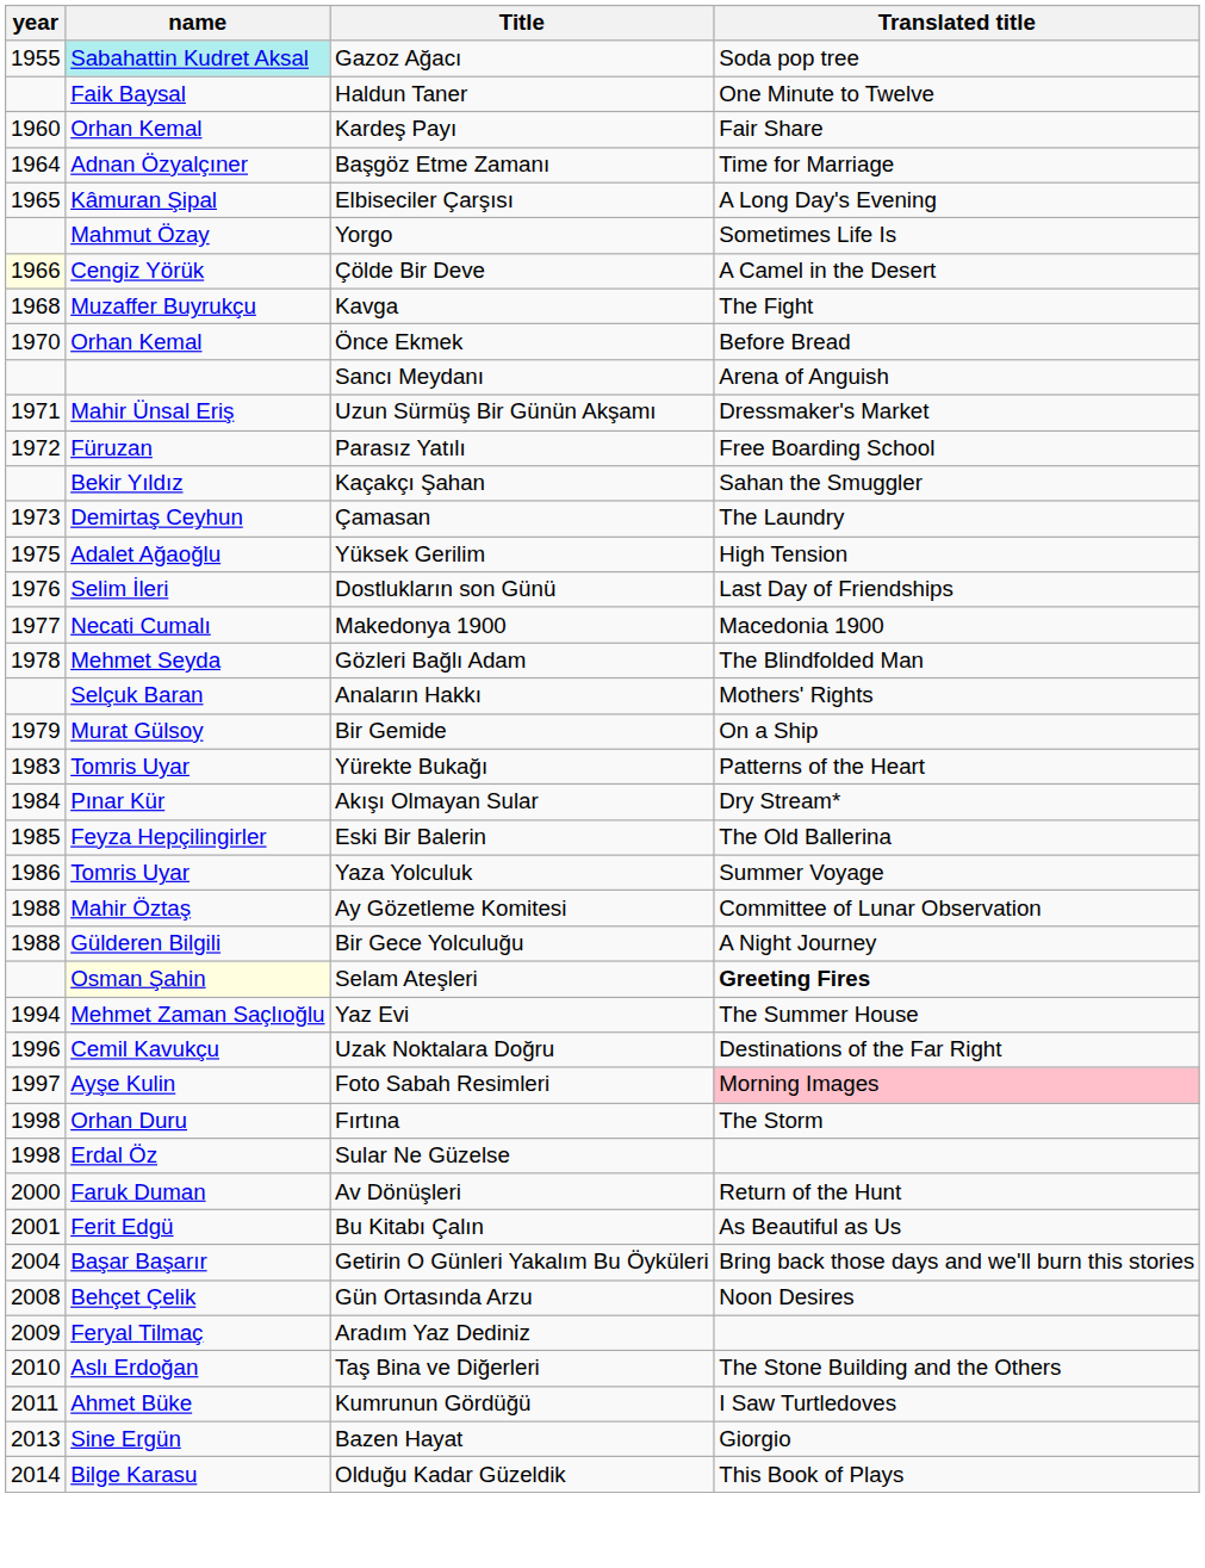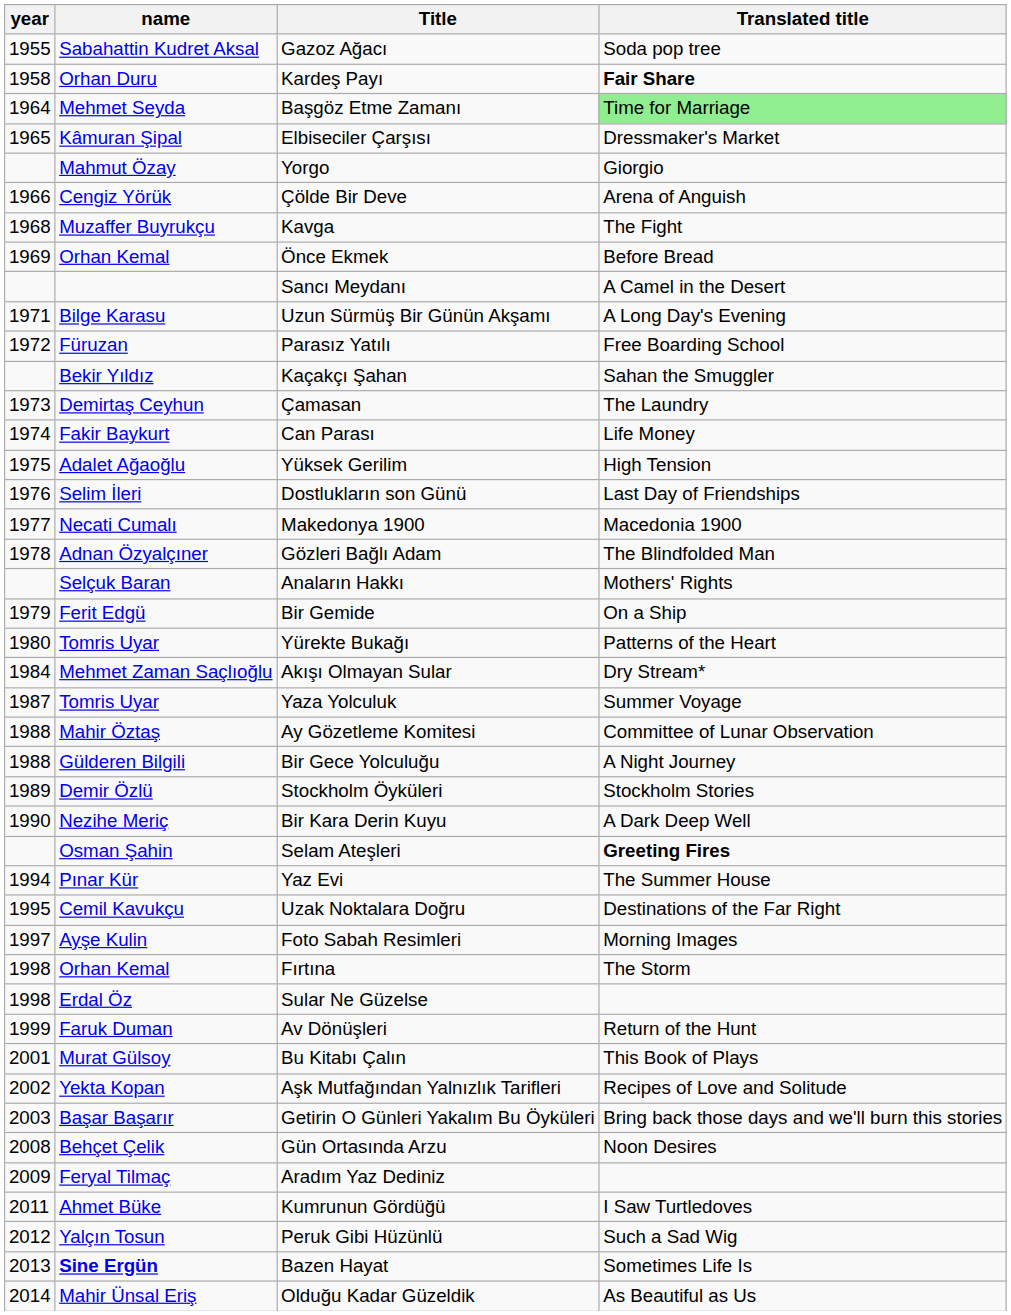Gazoz Ağacı | name: paleturquoise background -> no background
- row: Faik Baysal | Haldun Taner | One Minute to Twelve
Kardeş Payı | year: 1960 -> 1958
Kardeş Payı | name: Orhan Kemal -> Orhan Duru
Kardeş Payı | Translated title: normal -> bold
Başgöz Etme Zamanı | name: Adnan Özyalçıner -> Mehmet Seyda
Başgöz Etme Zamanı | Translated title: no background -> lightgreen background
Elbiseciler Çarşısı | Translated title: A Long Day's Evening -> Dressmaker's Market
Yorgo | Translated title: Sometimes Life Is -> Giorgio
Çölde Bir Deve | year: lightyellow background -> no background
Çölde Bir Deve | Translated title: A Camel in the Desert -> Arena of Anguish
Önce Ekmek | year: 1970 -> 1969
Sancı Meydanı | Translated title: Arena of Anguish -> A Camel in the Desert
Uzun Sürmüş Bir Günün Akşamı | name: Mahir Ünsal Eriş -> Bilge Karasu
Uzun Sürmüş Bir Günün Akşamı | Translated title: Dressmaker's Market -> A Long Day's Evening
+ row: 1974 | Fakir Baykurt | Can Parası | Life Money
Gözleri Bağlı Adam | name: Mehmet Seyda -> Adnan Özyalçıner
Bir Gemide | name: Murat Gülsoy -> Ferit Edgü
Yürekte Bukağı | year: 1983 -> 1980
Akışı Olmayan Sular | name: Pınar Kür -> Mehmet Zaman Saçlıoğlu
- row: 1985 | Feyza Hepçilingirler | Eski Bir Balerin | The Old Ballerina
Yaza Yolculuk | year: 1986 -> 1987
+ row: 1989 | Demir Özlü | Stockholm Öyküleri | Stockholm Stories
+ row: 1990 | Nezihe Meriç | Bir Kara Derin Kuyu | A Dark Deep Well
Selam Ateşleri | name: lightyellow background -> no background
Yaz Evi | name: Mehmet Zaman Saçlıoğlu -> Pınar Kür
Uzak Noktalara Doğru | year: 1996 -> 1995
Foto Sabah Resimleri | Translated title: pink background -> no background
Fırtına | name: Orhan Duru -> Orhan Kemal
Av Dönüşleri | year: 2000 -> 1999
Bu Kitabı Çalın | name: Ferit Edgü -> Murat Gülsoy
Bu Kitabı Çalın | Translated title: As Beautiful as Us -> This Book of Plays
+ row: 2002 | Yekta Kopan | Aşk Mutfağından Yalnızlık Tarifleri | Recipes of Love and Solitude
Getirin O Günleri Yakalım Bu Öyküleri | year: 2004 -> 2003
- row: 2010 | Aslı Erdoğan | Taş Bina ve Diğerleri | The Stone Building and the Others
+ row: 2012 | Yalçın Tosun | Peruk Gibi Hüzünlü | Such a Sad Wig
Bazen Hayat | name: normal -> bold
Bazen Hayat | Translated title: Giorgio -> Sometimes Life Is
Olduğu Kadar Güzeldik | name: Bilge Karasu -> Mahir Ünsal Eriş
Olduğu Kadar Güzeldik | Translated title: This Book of Plays -> As Beautiful as Us
